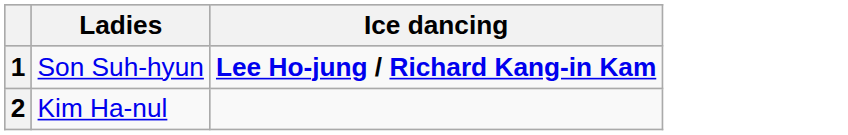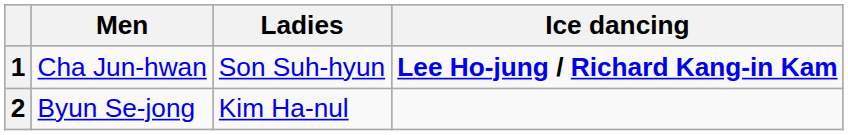+ column: Men | Cha Jun-hwan | Byun Se-jong
